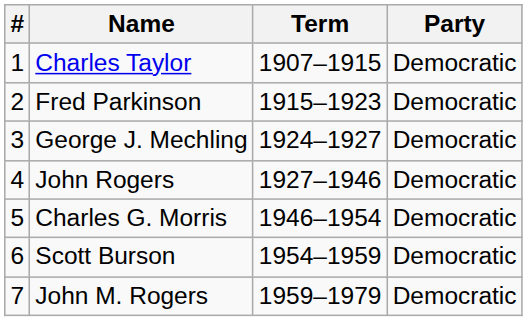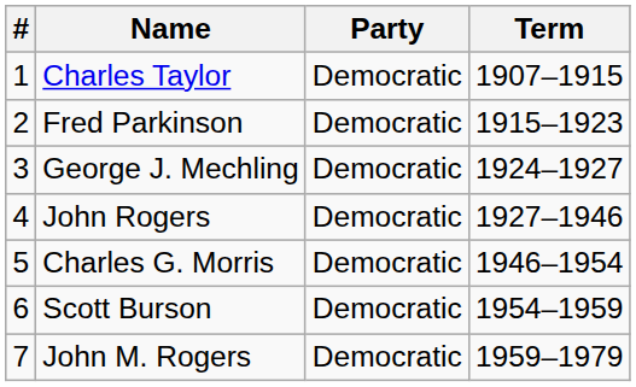columns swapped: Party <-> Term
